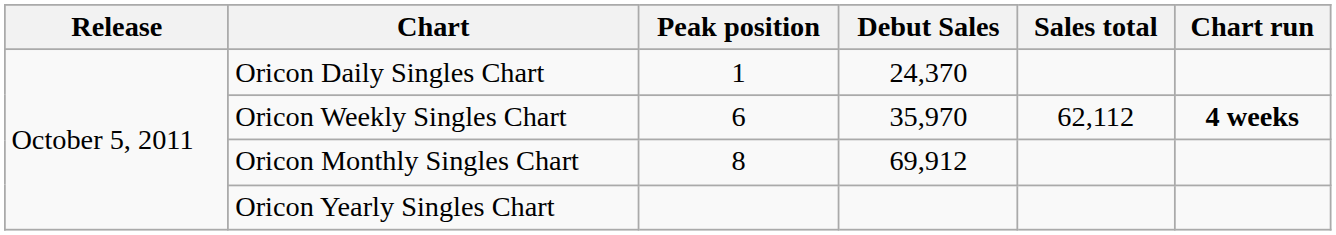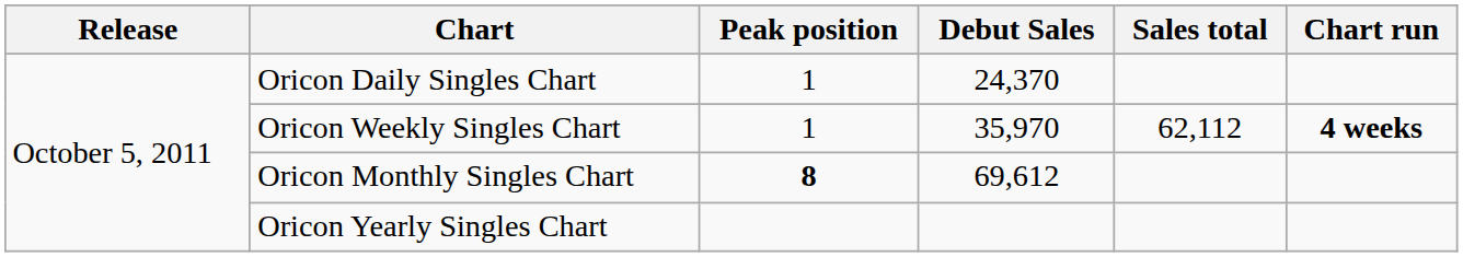Oricon Weekly Singles Chart | Peak position: 6 -> 1
Oricon Monthly Singles Chart | Peak position: normal -> bold
Oricon Monthly Singles Chart | Debut Sales: 69,912 -> 69,612
